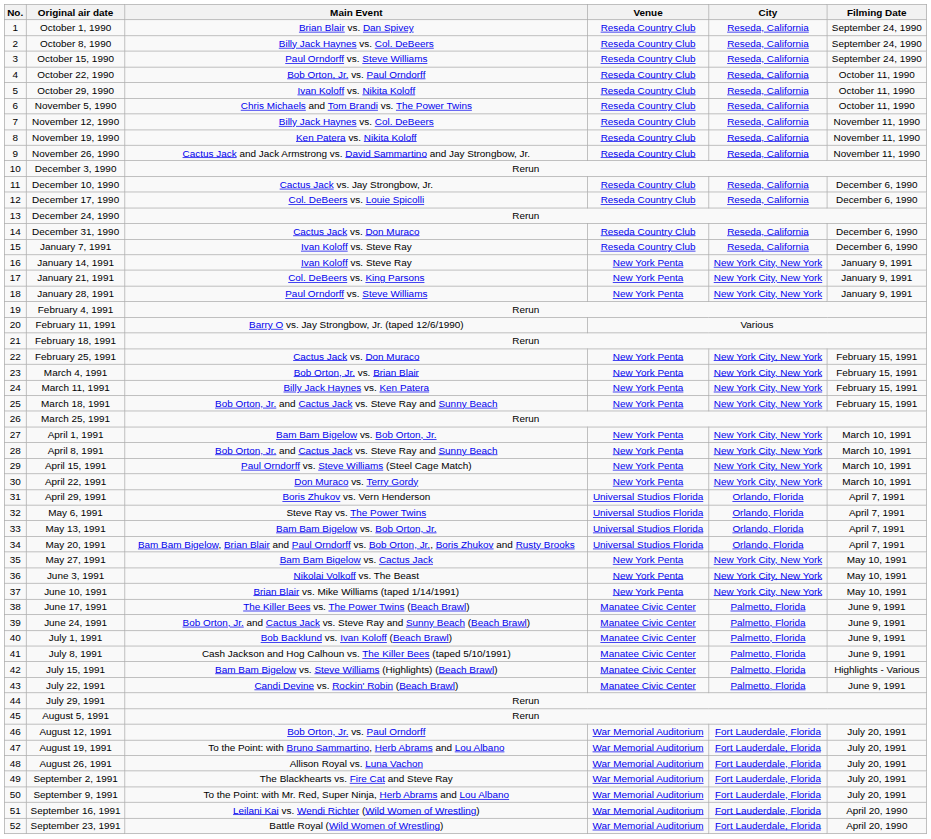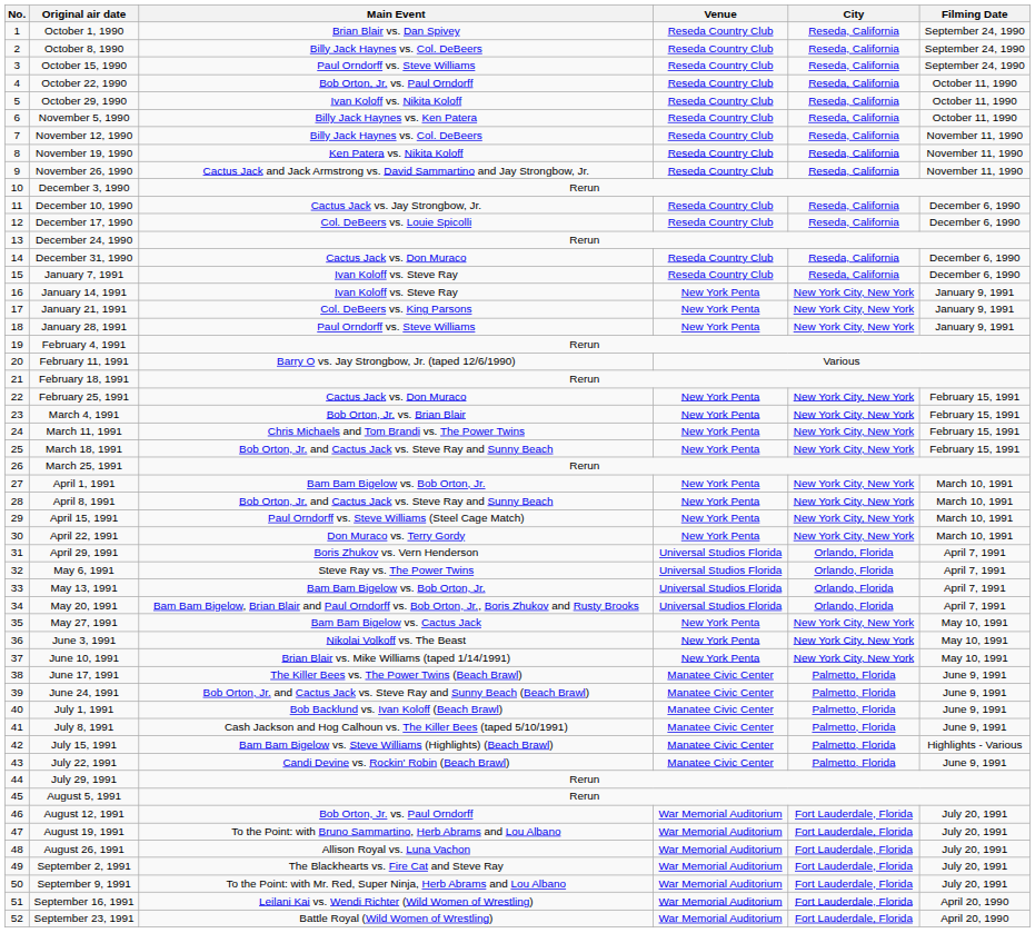November 5, 1990 | Main Event: Chris Michaels and Tom Brandi vs. The Power Twins -> Billy Jack Haynes vs. Ken Patera
March 11, 1991 | Main Event: Billy Jack Haynes vs. Ken Patera -> Chris Michaels and Tom Brandi vs. The Power Twins
